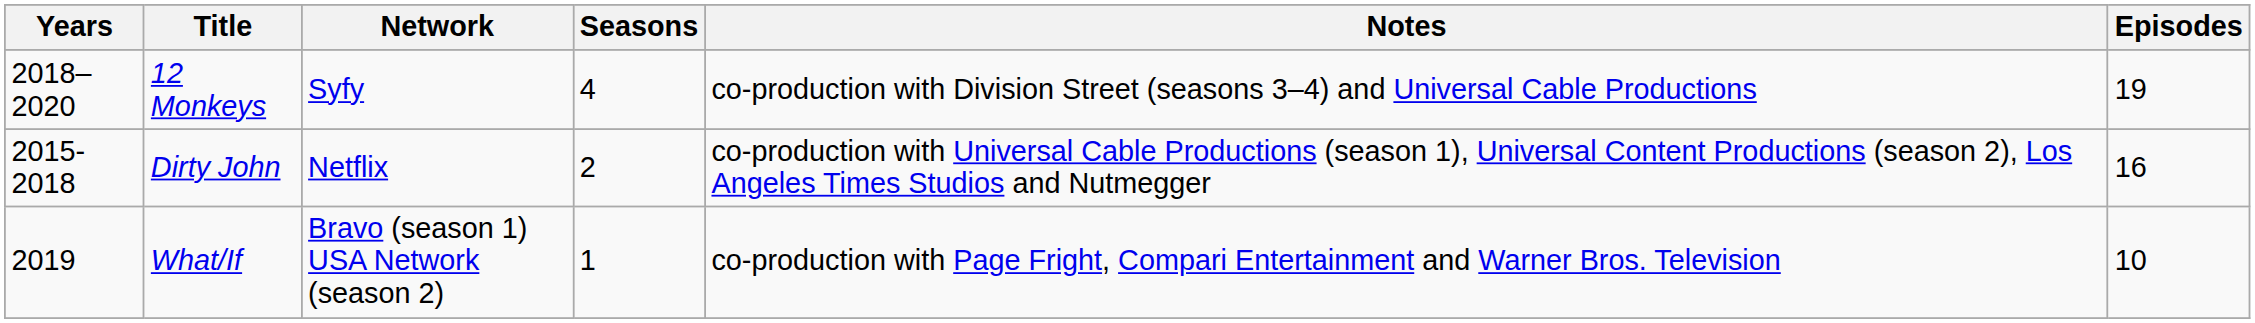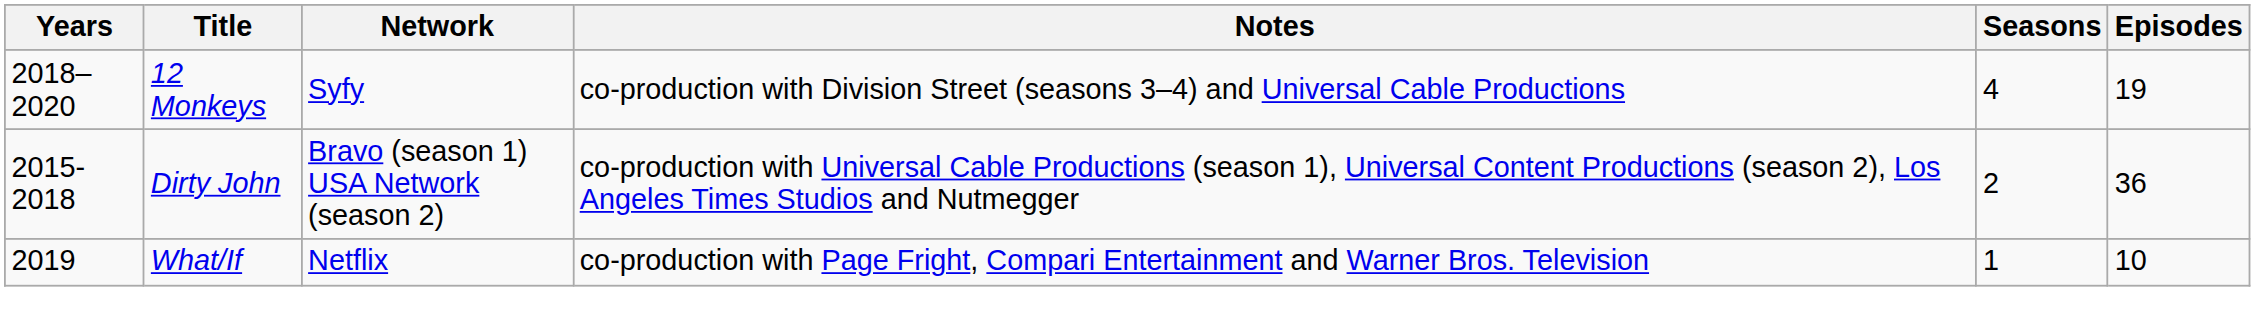columns swapped: Notes <-> Seasons
Dirty John | Network: Netflix -> Bravo (season 1) USA Network (season 2)
Dirty John | Episodes: 16 -> 36
What/If | Network: Bravo (season 1) USA Network (season 2) -> Netflix
